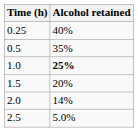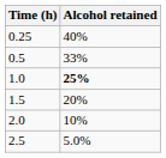0.5 | Alcohol retained: 35% -> 33%
2.0 | Alcohol retained: 14% -> 10%
